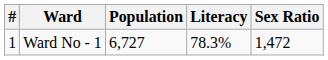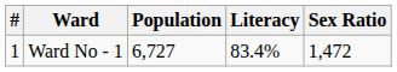Ward No - 1 | Literacy: 78.3% -> 83.4%
